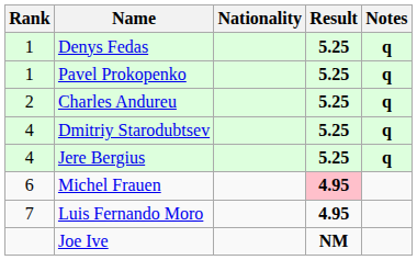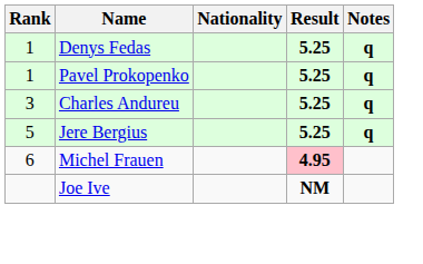Charles Andureu | Rank: 2 -> 3
- row: 4 | Dmitriy Starodubtsev | 5.25 | q
Jere Bergius | Rank: 4 -> 5
- row: 7 | Luis Fernando Moro | 4.95
